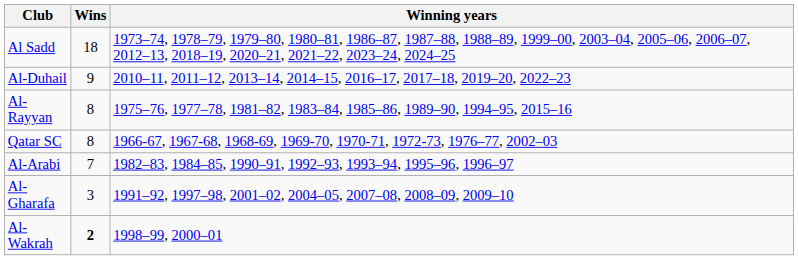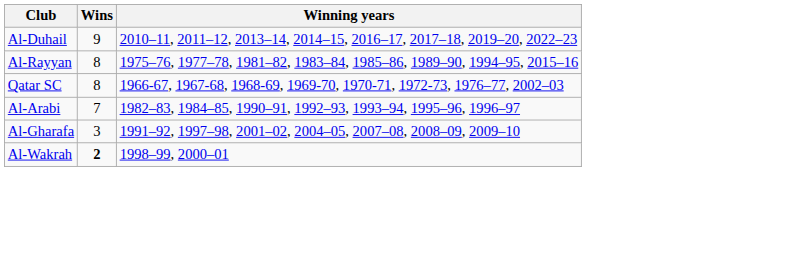- row: Al Sadd | 18 | 1973–74, 1978–79, 1979–80, 1980–81, 1986–87, 1987–88, 1988–89, 1999–00, 2003–04, 2005–06, 2006–07, 2012–13, 2018–19, 2020–21, 2021–22, 2023–24, 2024–25
